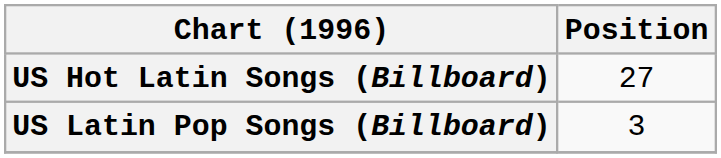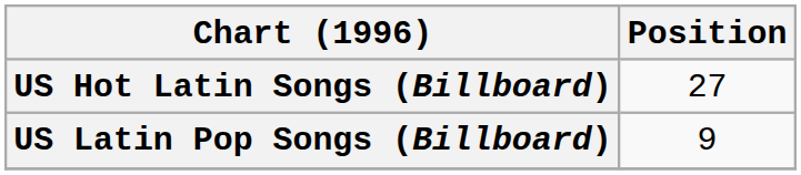US Latin Pop Songs (Billboard) | Position: 3 -> 9
